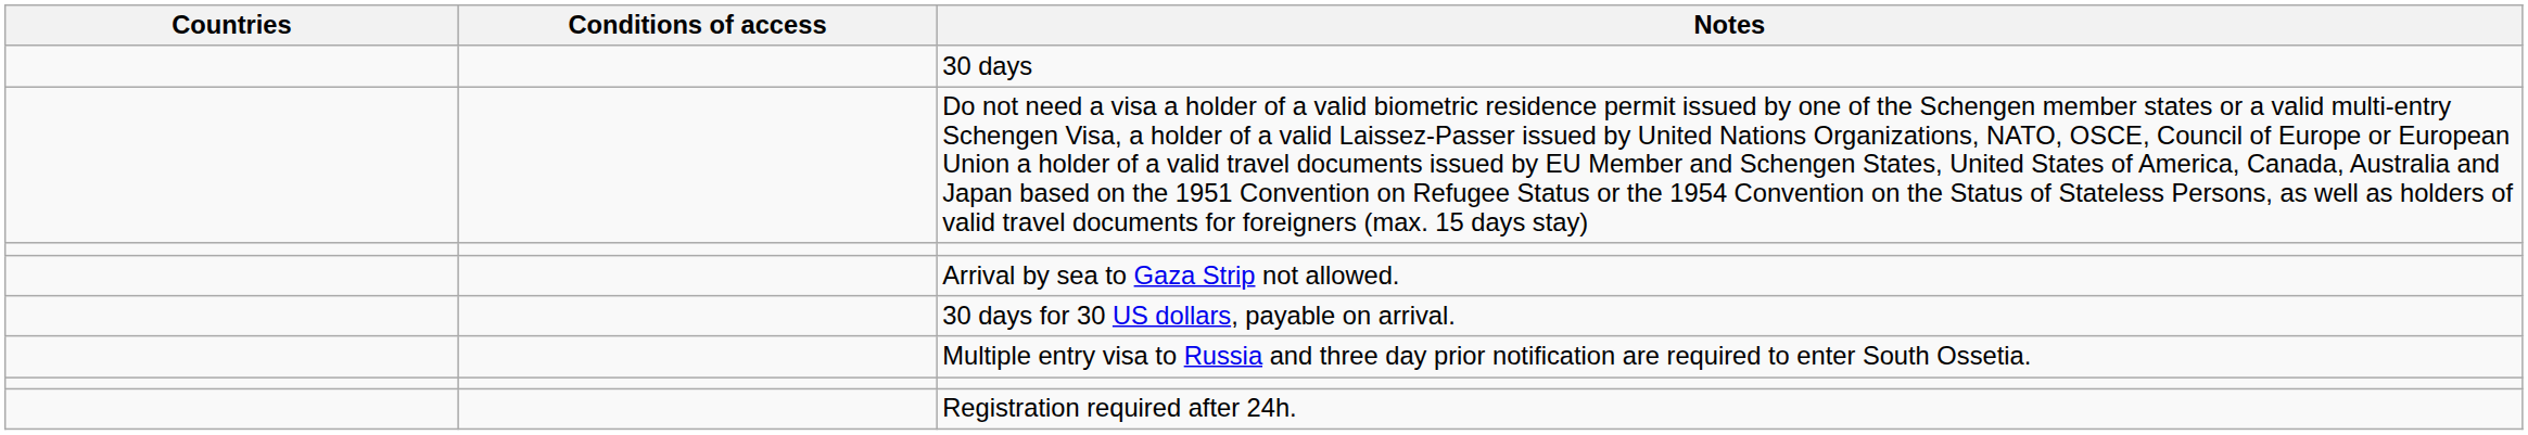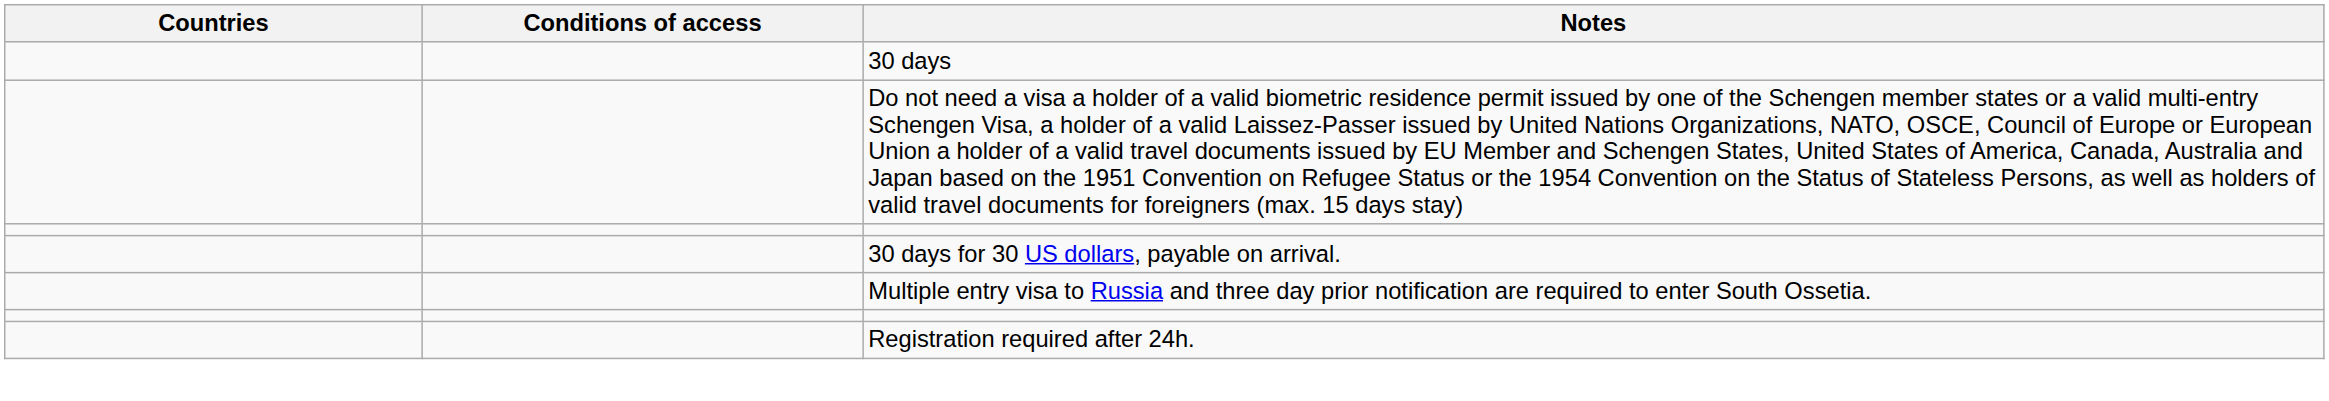- row: Arrival by sea to Gaza Strip not allowed.
